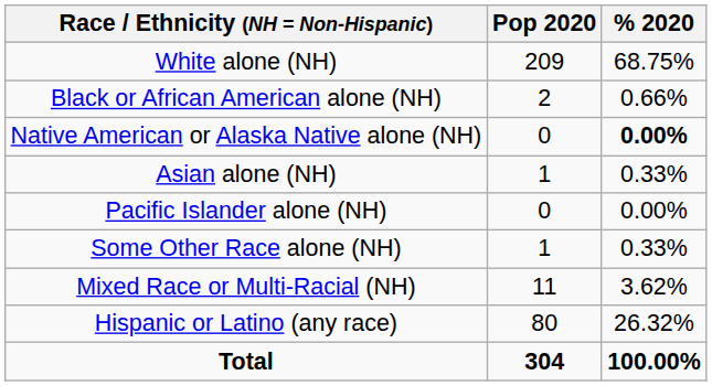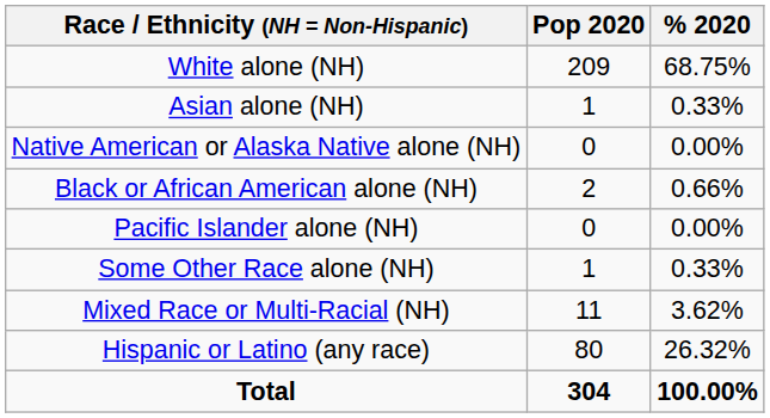rows swapped: Black or African American alone (NH) <-> Asian alone (NH)
Native American or Alaska Native alone (NH) | % 2020: bold -> normal
